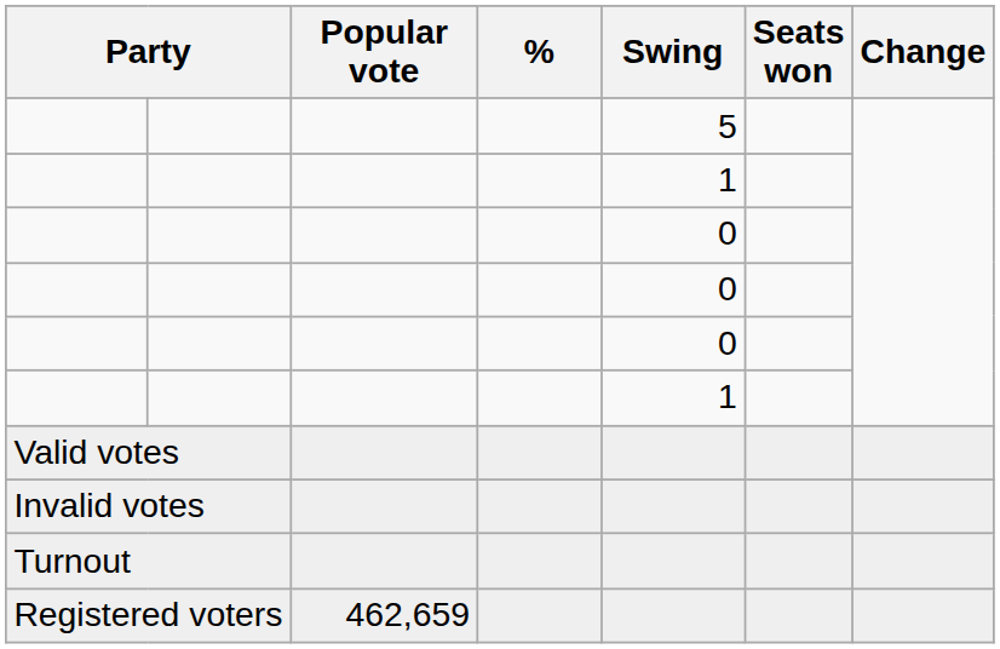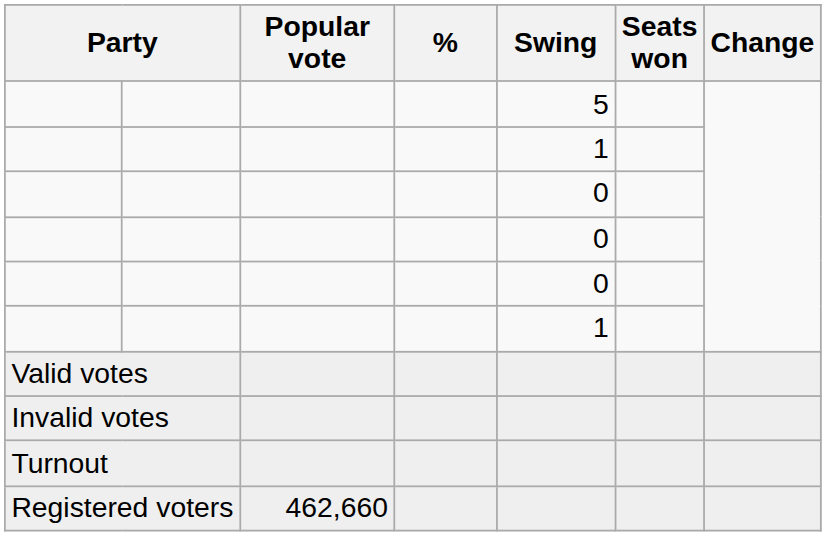Registered voters | Popular vote: 462,659 -> 462,660
